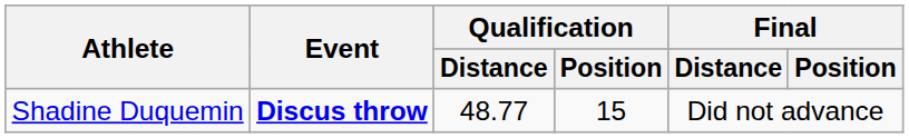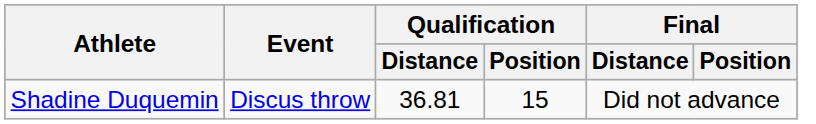Shadine Duquemin | Event: bold -> normal
Shadine Duquemin | Qualification / Distance: 48.77 -> 36.81
